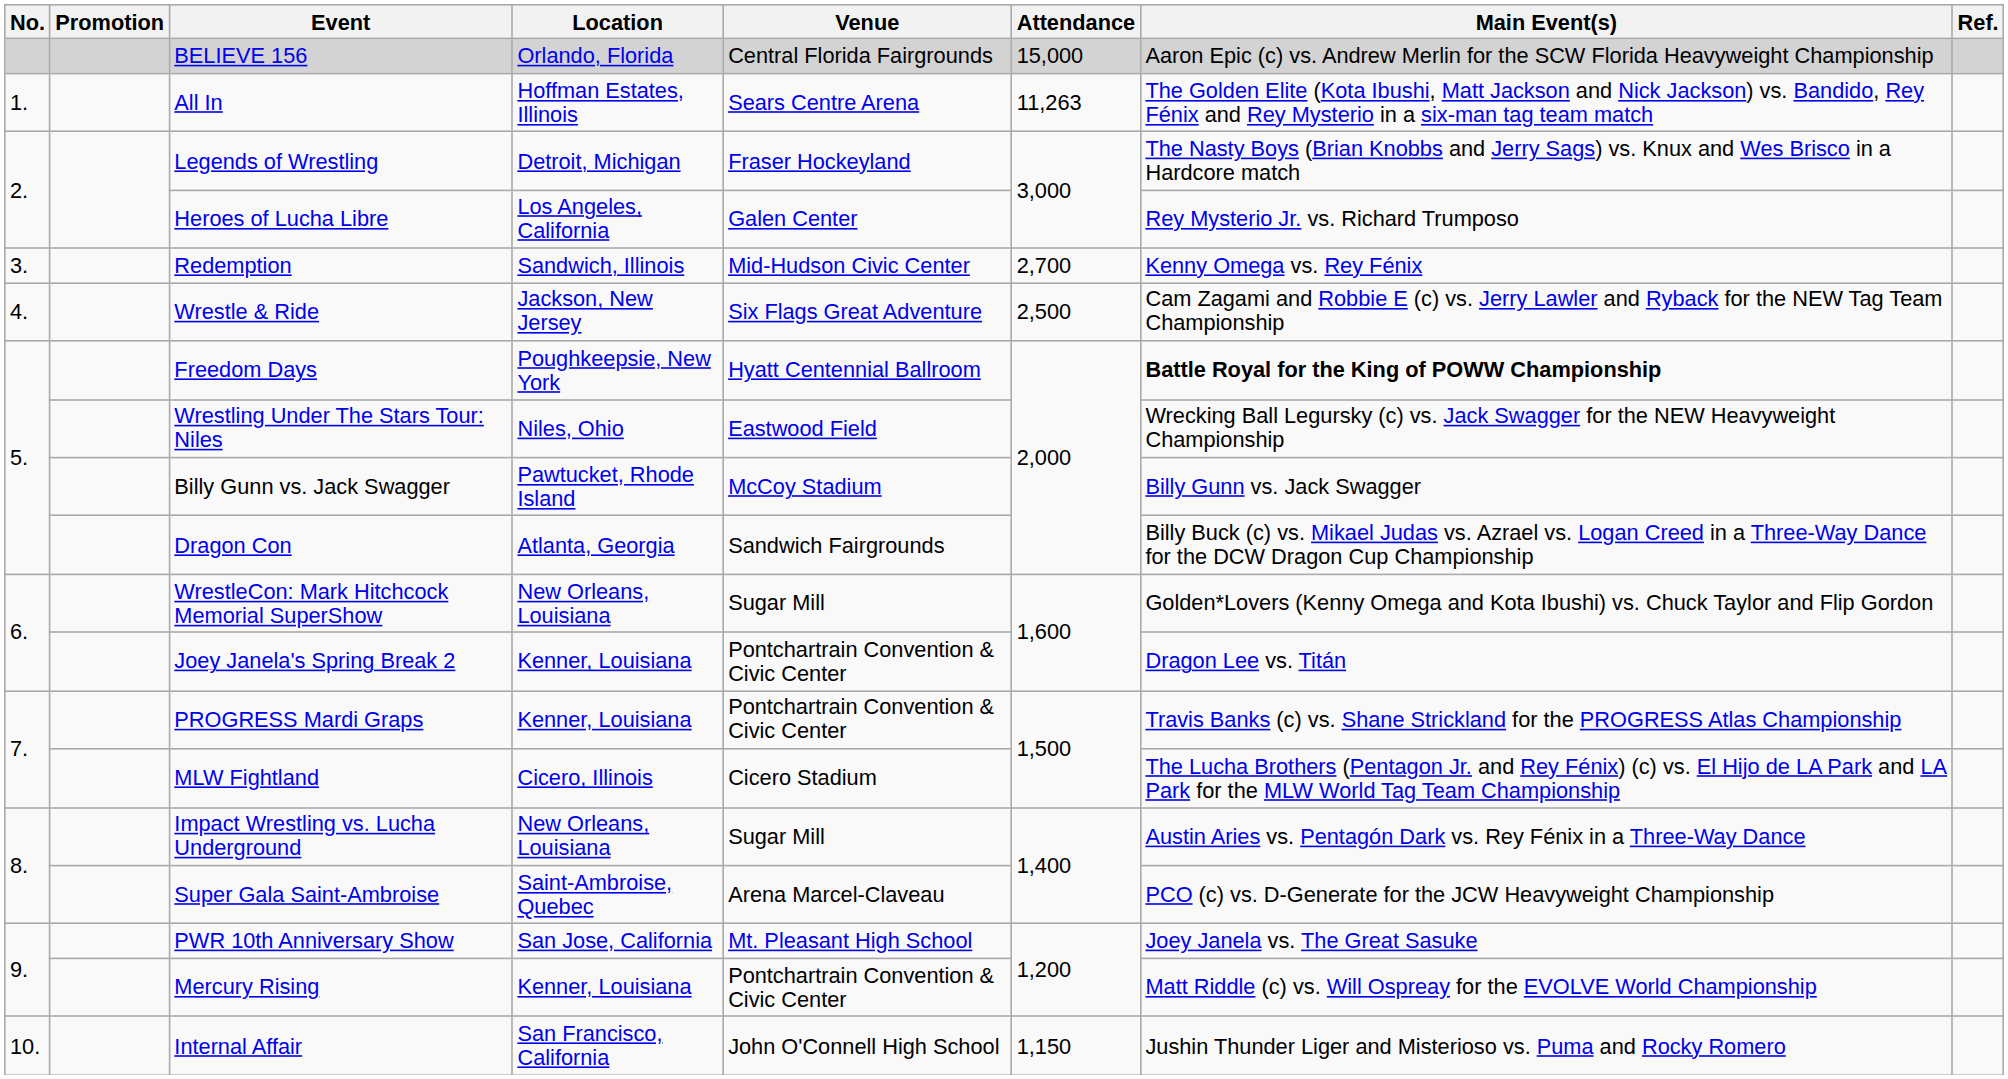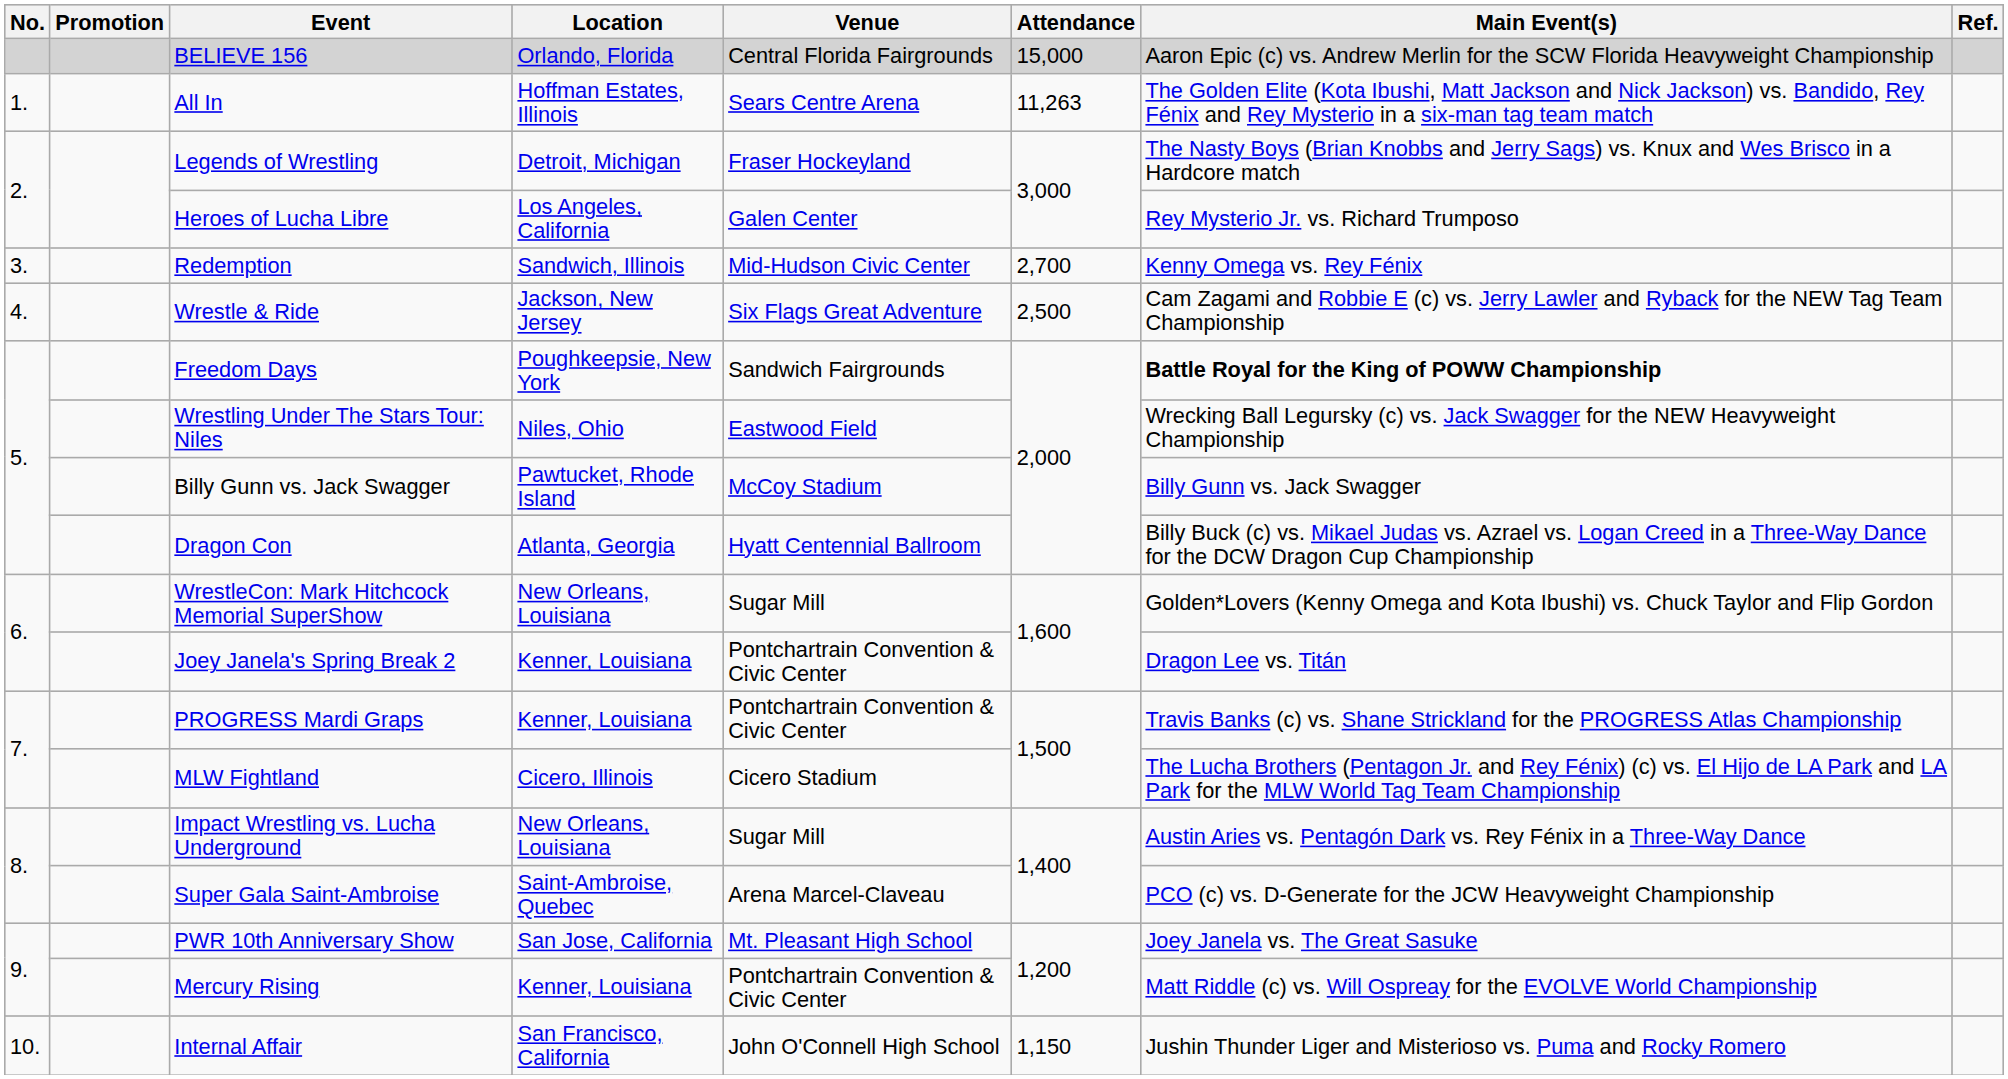Freedom Days | Venue: Hyatt Centennial Ballroom -> Sandwich Fairgrounds
Dragon Con | Venue: Sandwich Fairgrounds -> Hyatt Centennial Ballroom
